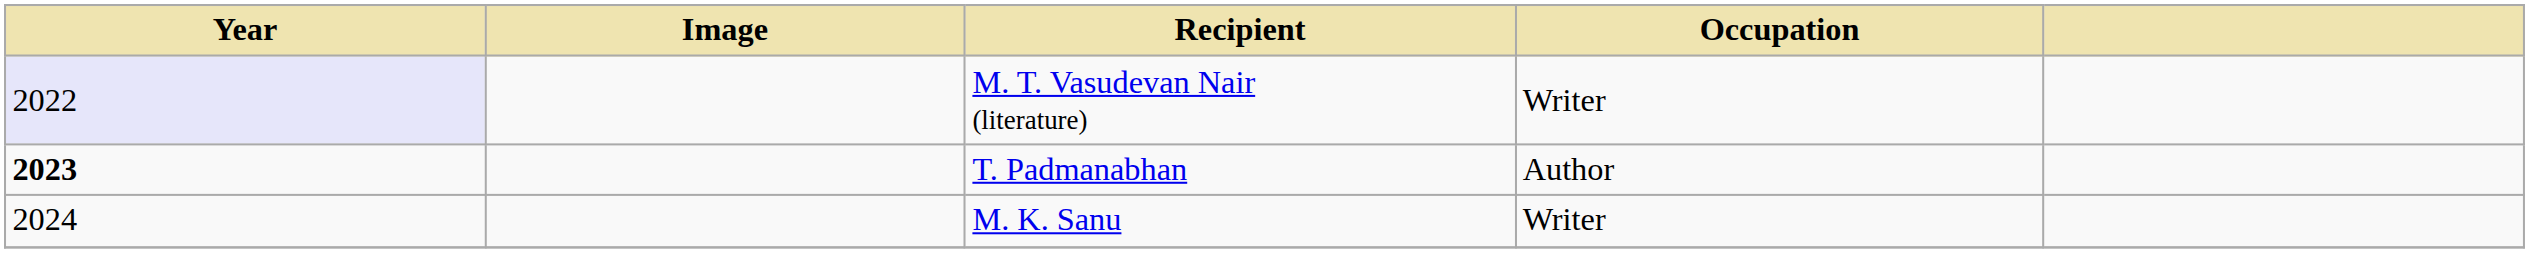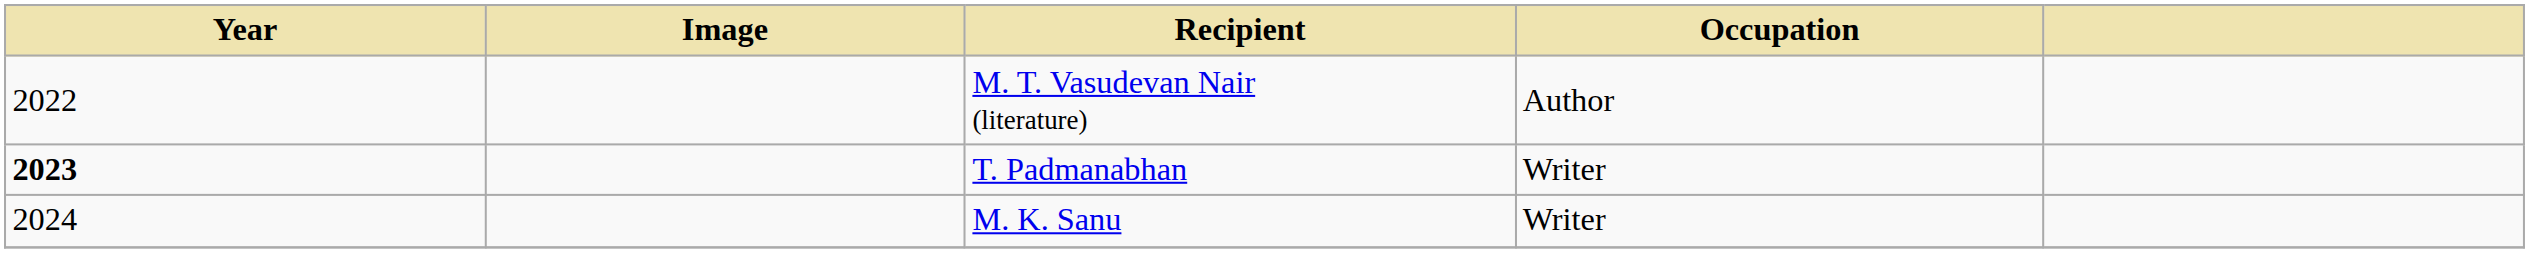M. T. Vasudevan Nair (literature) | Year: lavender background -> no background
M. T. Vasudevan Nair (literature) | Occupation: Writer -> Author
T. Padmanabhan | Occupation: Author -> Writer
